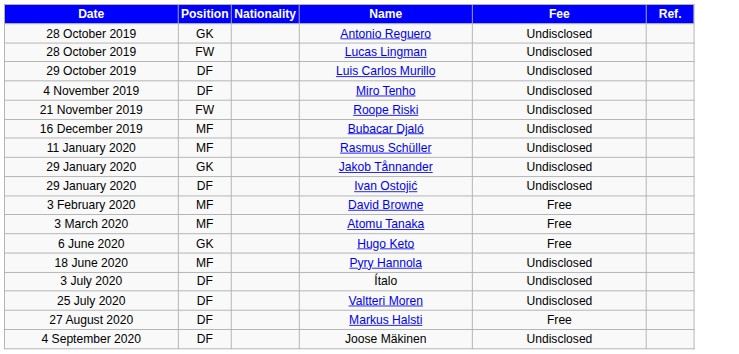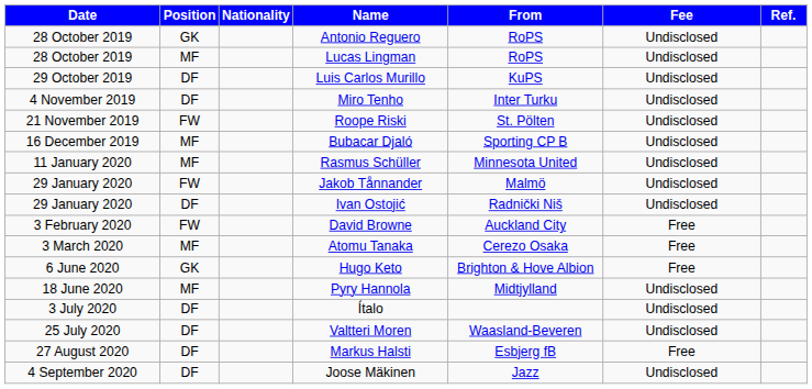+ column: From | RoPS | RoPS | KuPS | Inter Turku | St. Pölten | Sporting CP B | Minnesota United | Malmö | Radnički Niš | Auckland City | Cerezo Osaka | Brighton & Hove Albion | Midtjylland | Waasland-Beveren | Esbjerg fB | Jazz
Lucas Lingman | Position: FW -> MF
Jakob Tånnander | Position: GK -> FW
David Browne | Position: MF -> FW
